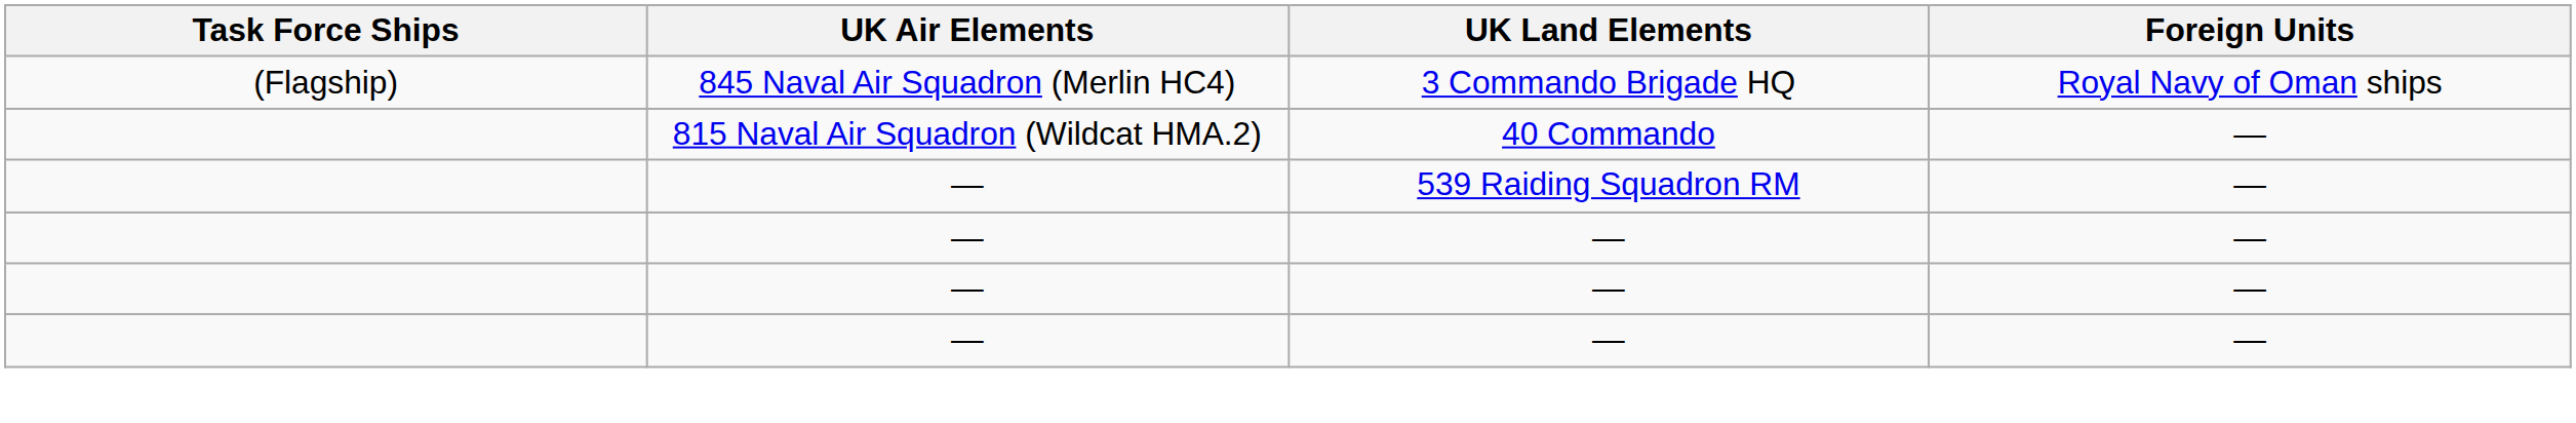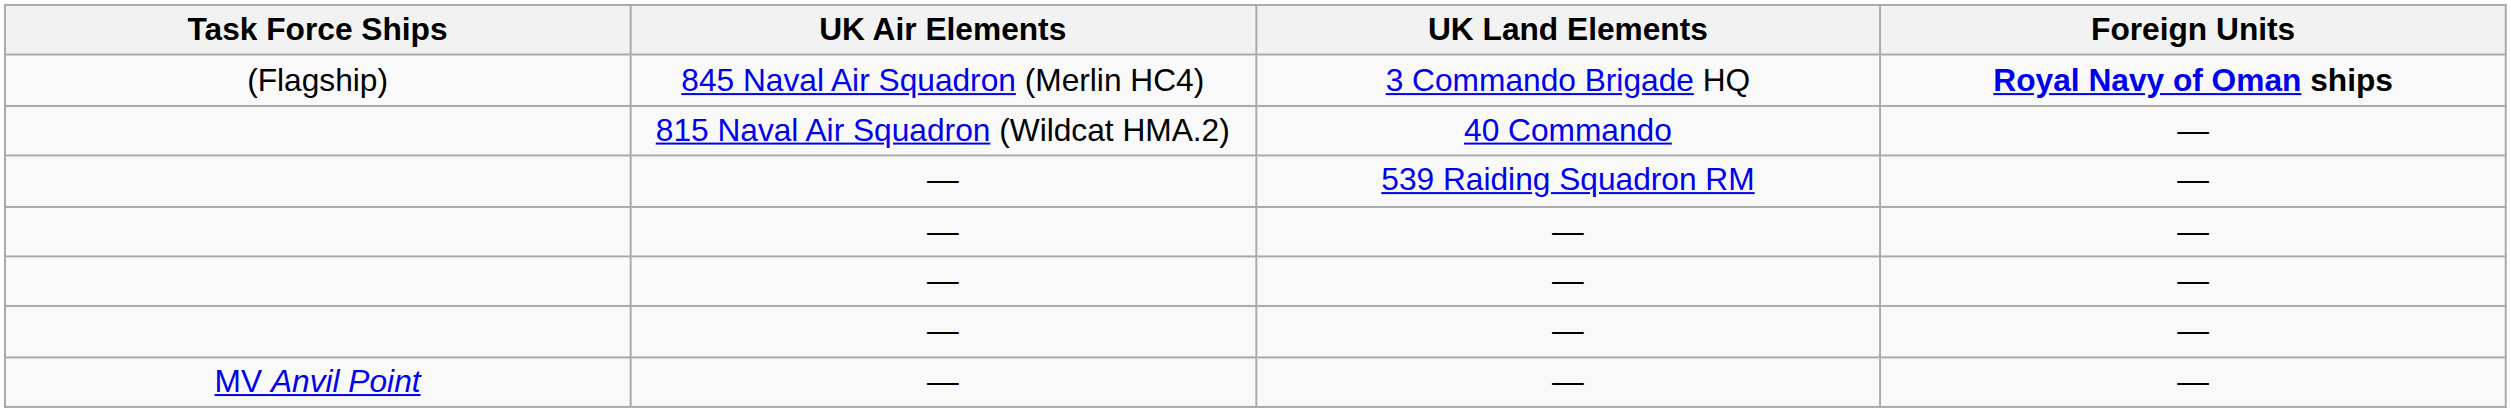3 Commando Brigade HQ | Foreign Units: normal -> bold
+ row: MV Anvil Point | — | — | —
